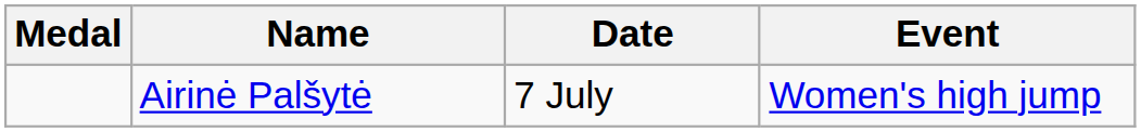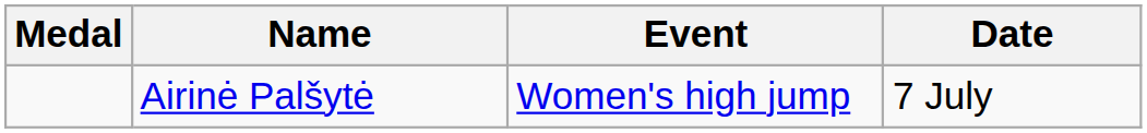columns swapped: Event <-> Date
